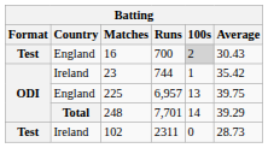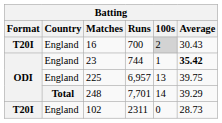16 | Format: Test -> T20I
23 | Country: Ireland -> England
23 | Average: normal -> bold
102 | Format: Test -> T20I
102 | Country: Ireland -> England
